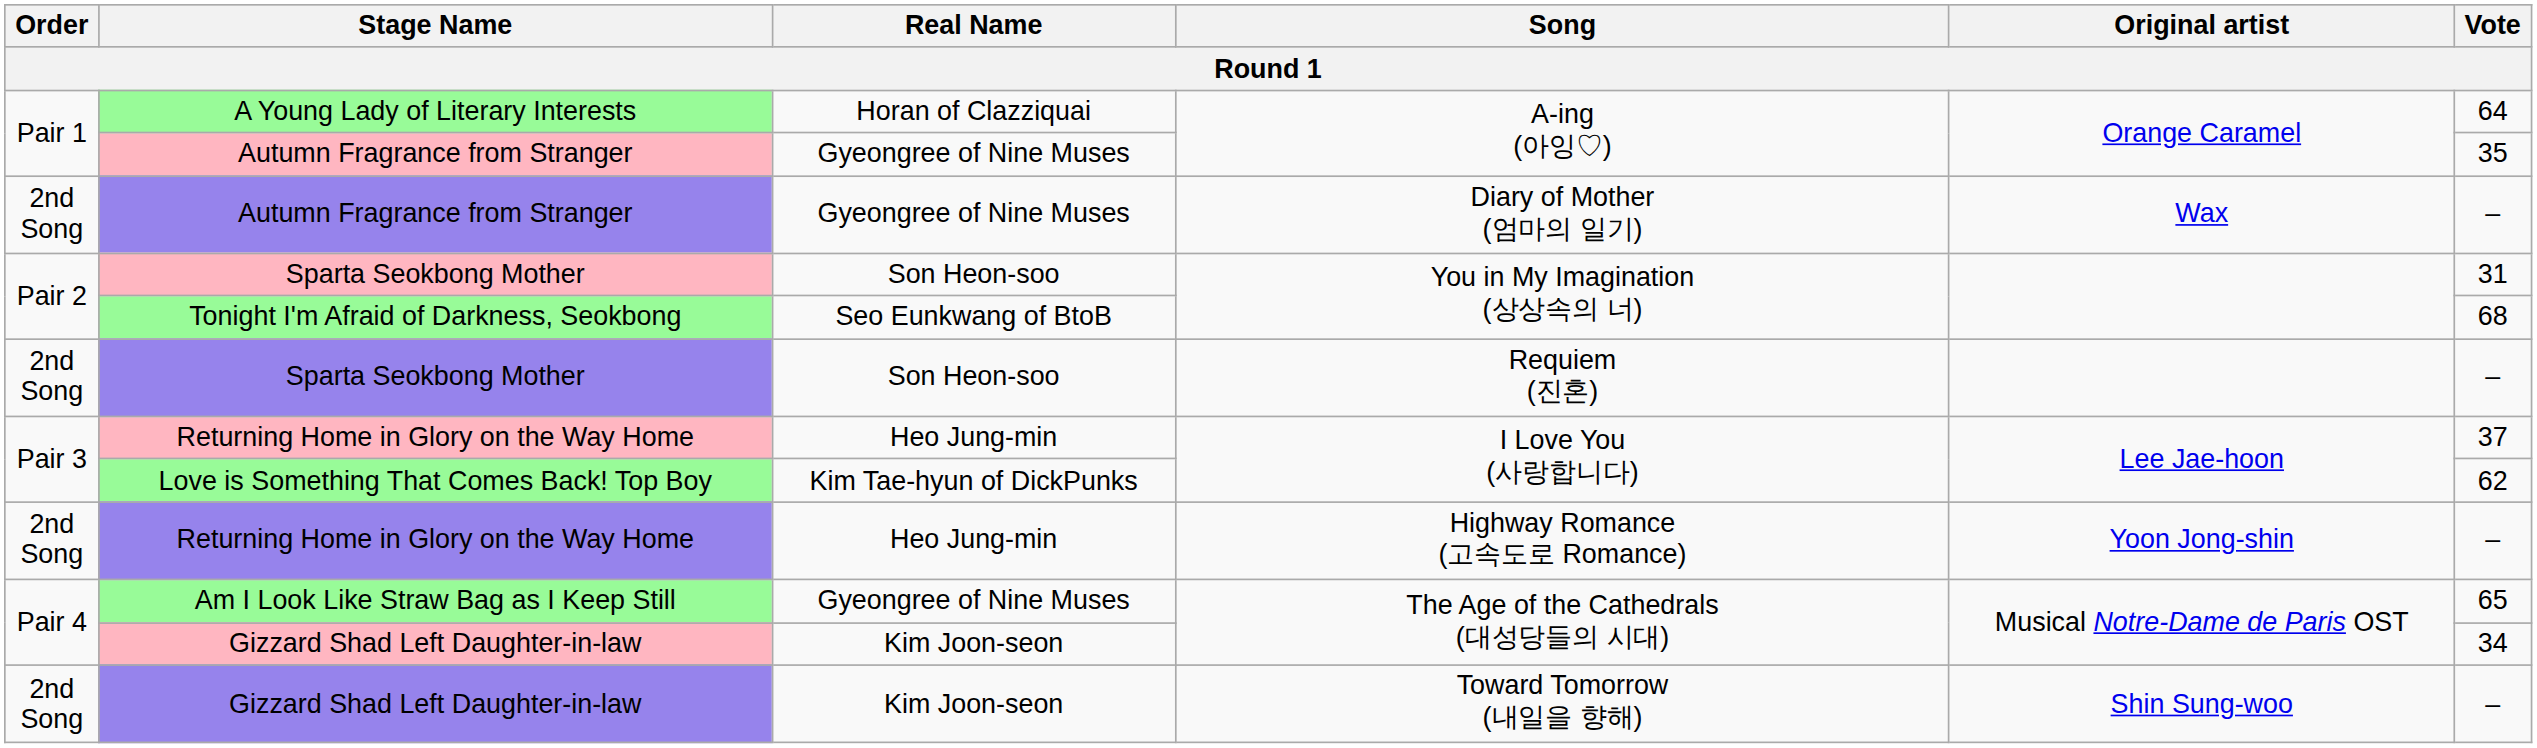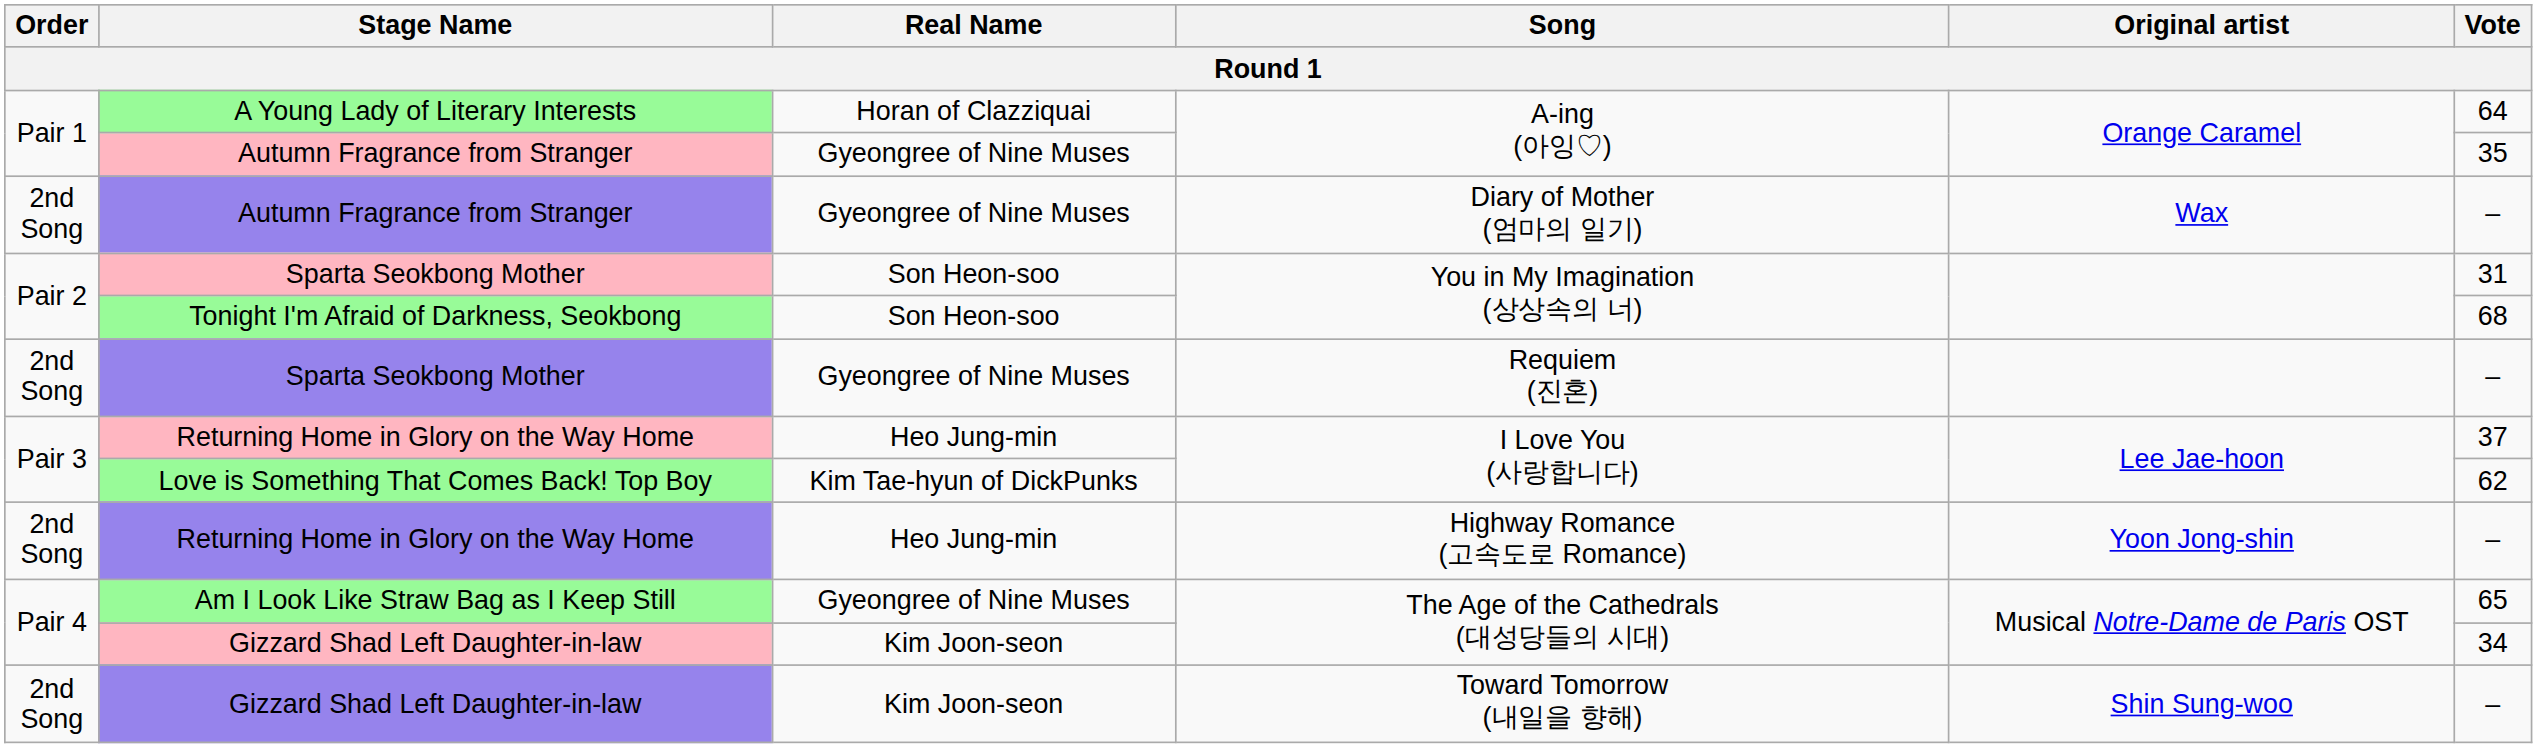Tonight I'm Afraid of Darkness, Seokbong | Real Name: Seo Eunkwang of BtoB -> Son Heon-soo
Sparta Seokbong Mother / Requiem (진혼) | Real Name: Son Heon-soo -> Gyeongree of Nine Muses
